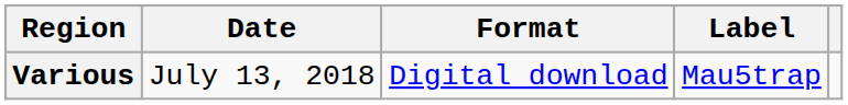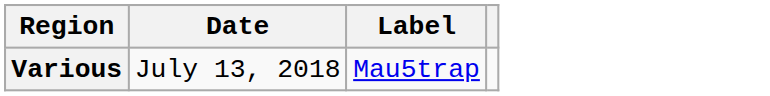- column: Format | Digital download
